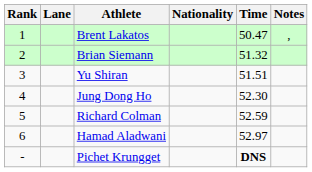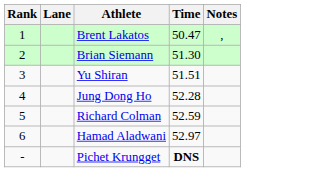- column: Nationality
Brian Siemann | Time: 51.32 -> 51.30
Jung Dong Ho | Time: 52.30 -> 52.28
